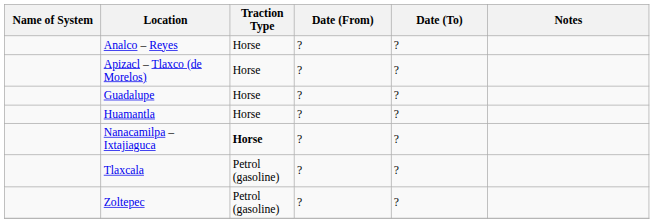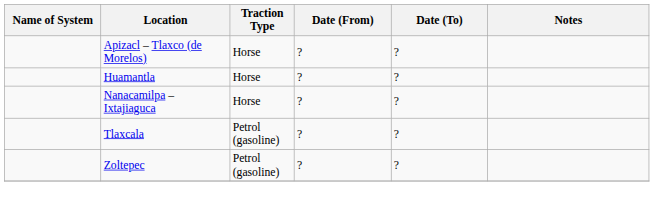- row: Analco – Reyes | Horse | ? | ?
- row: Guadalupe | Horse | ? | ?
Nanacamilpa – Ixtajiaguca | Traction Type: bold -> normal
